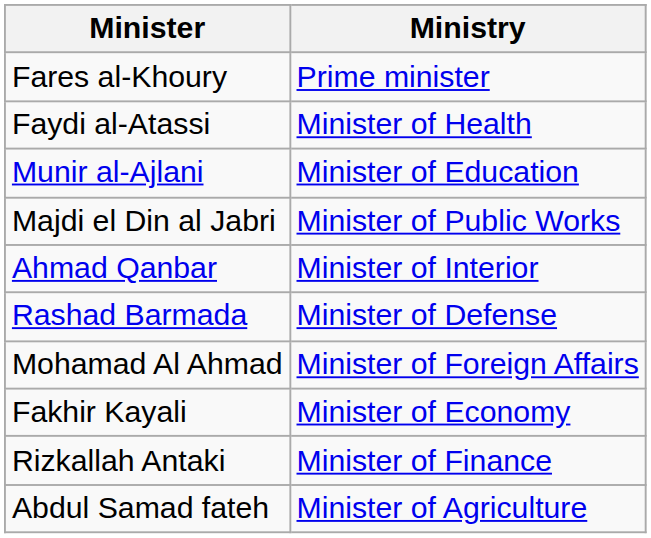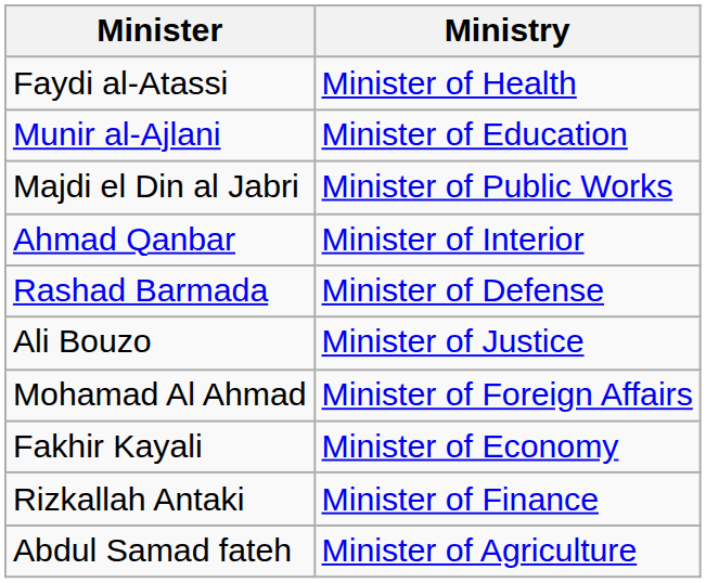- row: Fares al-Khoury | Prime minister
+ row: Ali Bouzo | Minister of Justice
